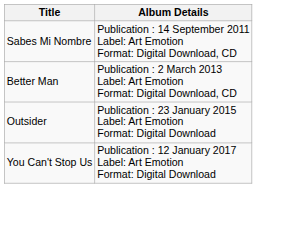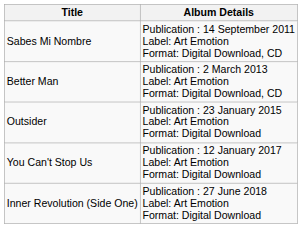+ row: Inner Revolution (Side One) | Publication : 27 June 2018 Label: Art Emotion Format: Digital Download
